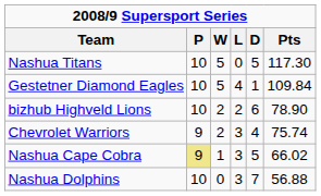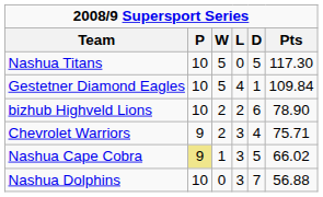Chevrolet Warriors | Pts: 75.74 -> 75.71
